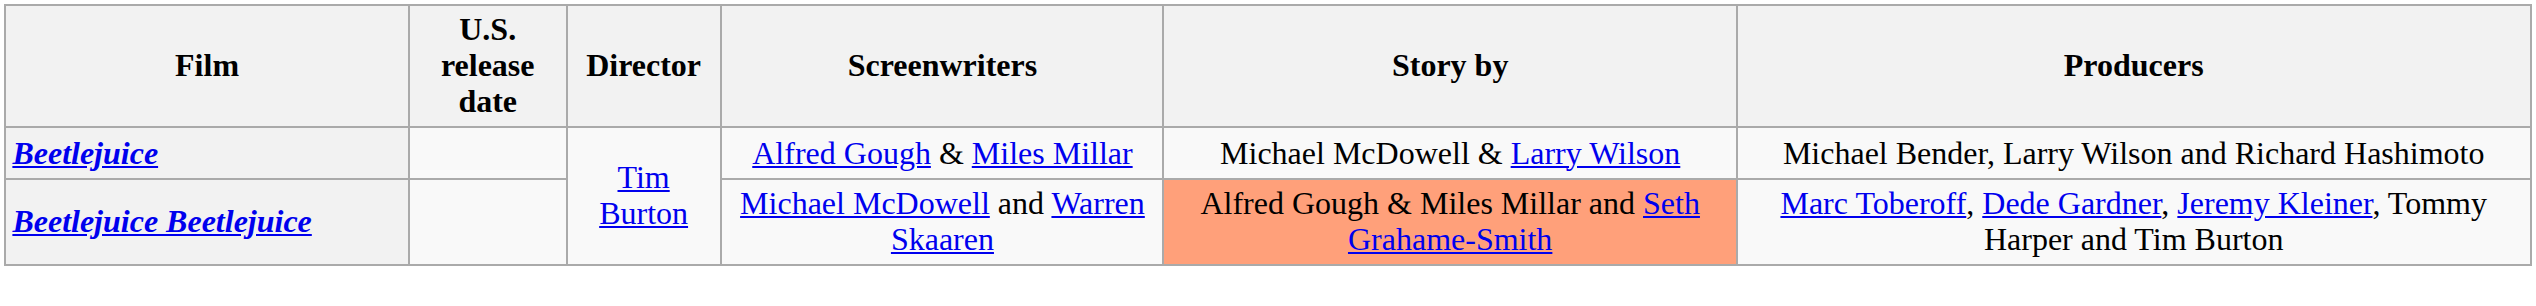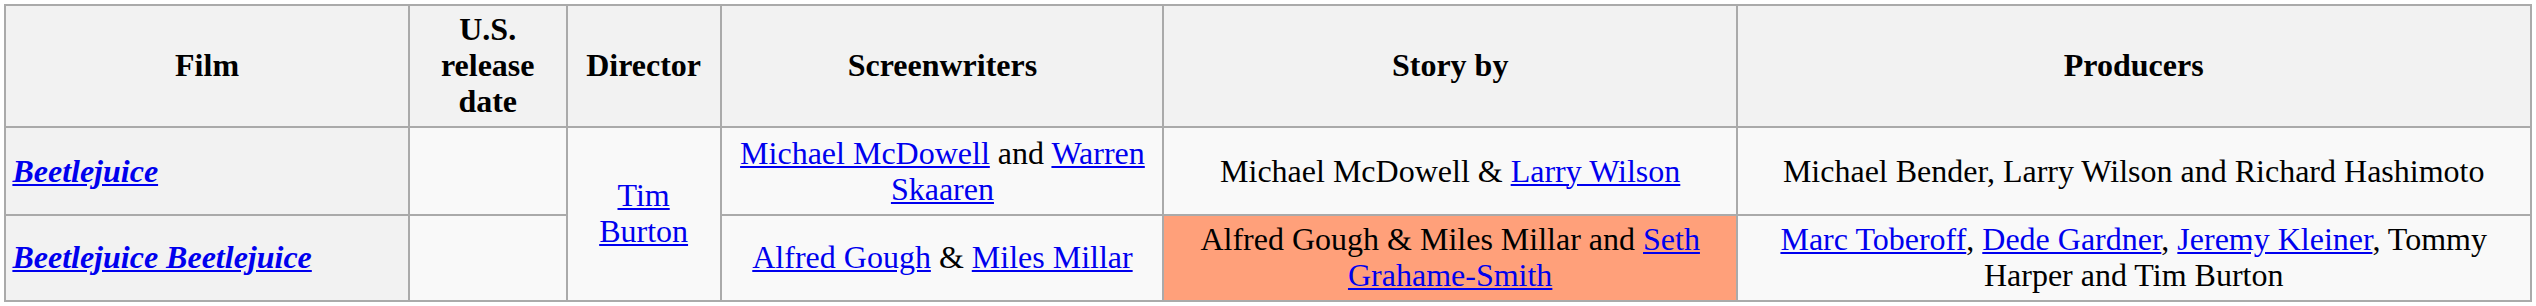Beetlejuice | Screenwriters: Alfred Gough & Miles Millar -> Michael McDowell and Warren Skaaren
Beetlejuice Beetlejuice | Screenwriters: Michael McDowell and Warren Skaaren -> Alfred Gough & Miles Millar
